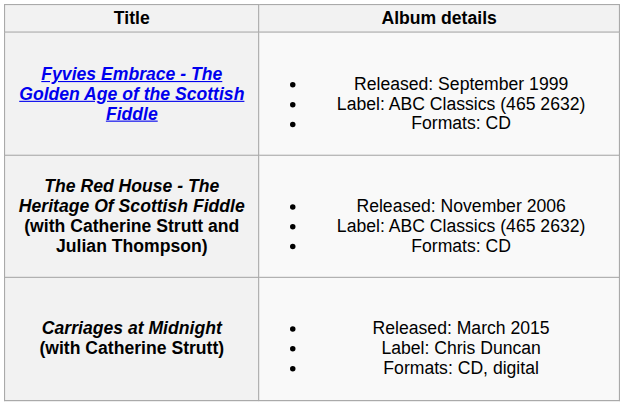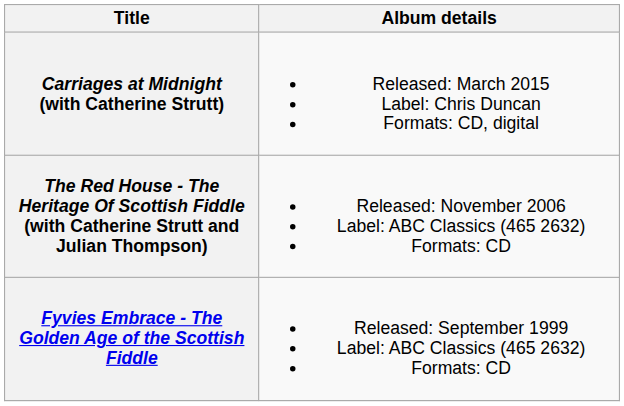rows swapped: Fyvies Embrace - The Golden Age of the Scottish Fiddle <-> Carriages at Midnight (with Catherine Strutt)
